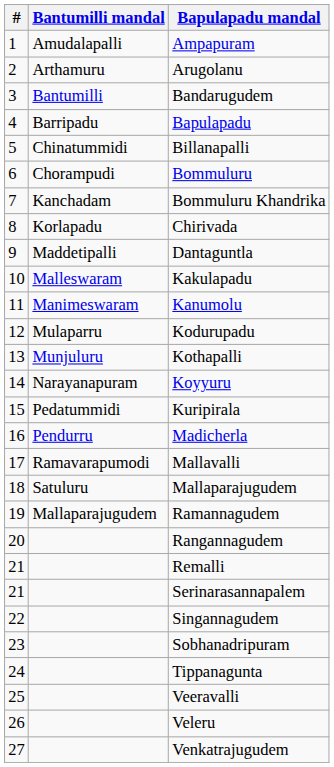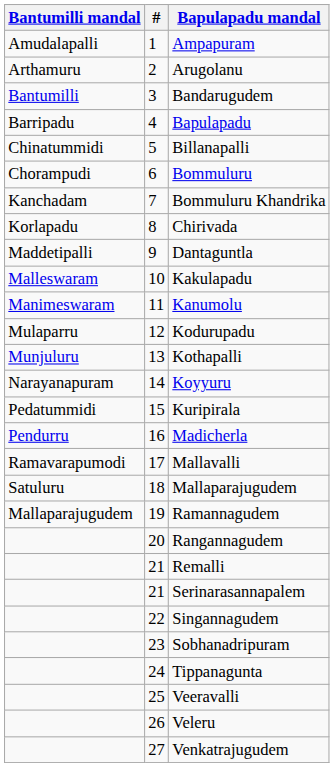columns swapped: # <-> Bantumilli mandal
